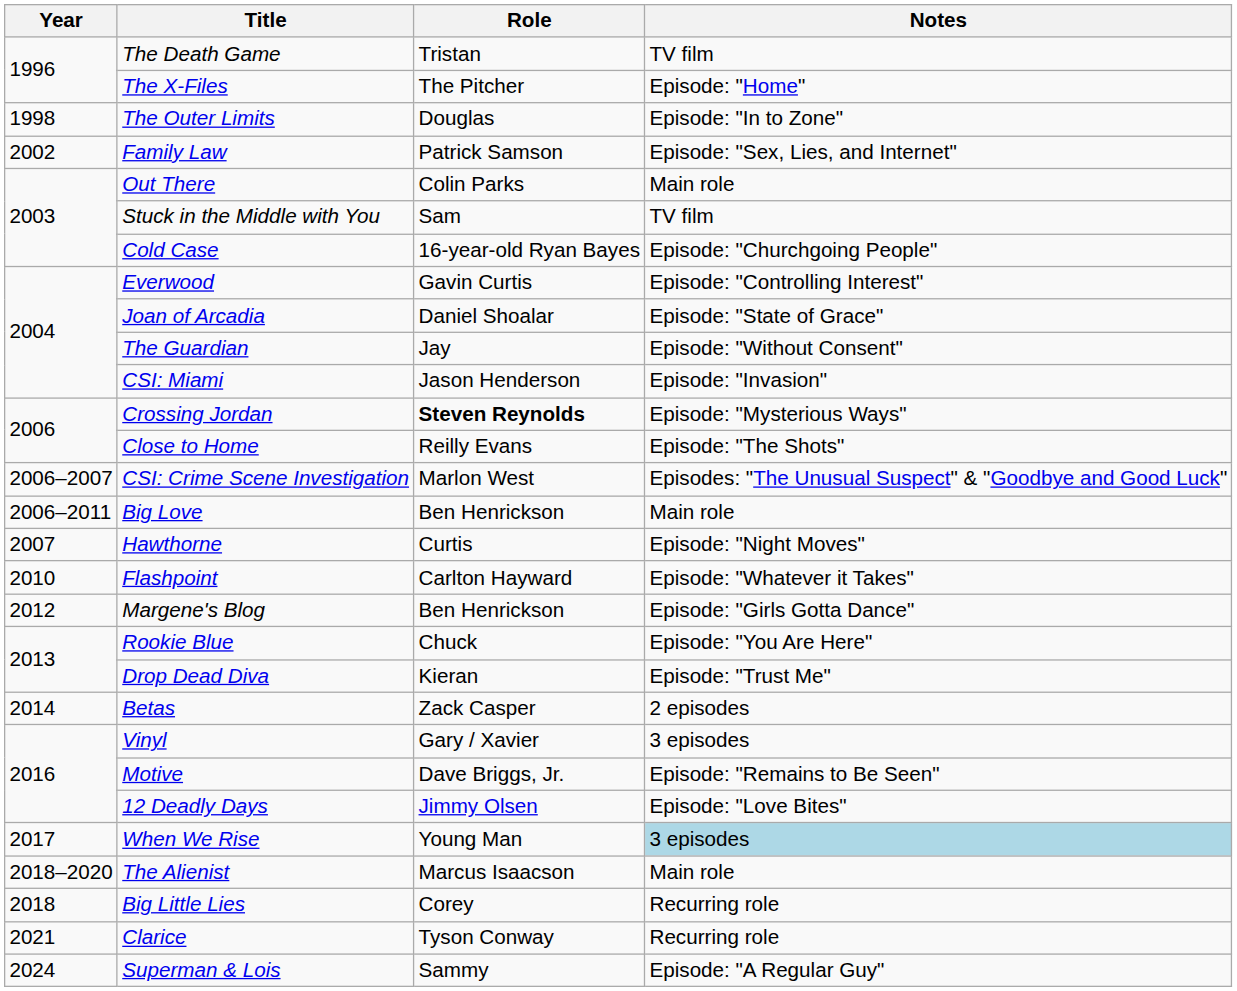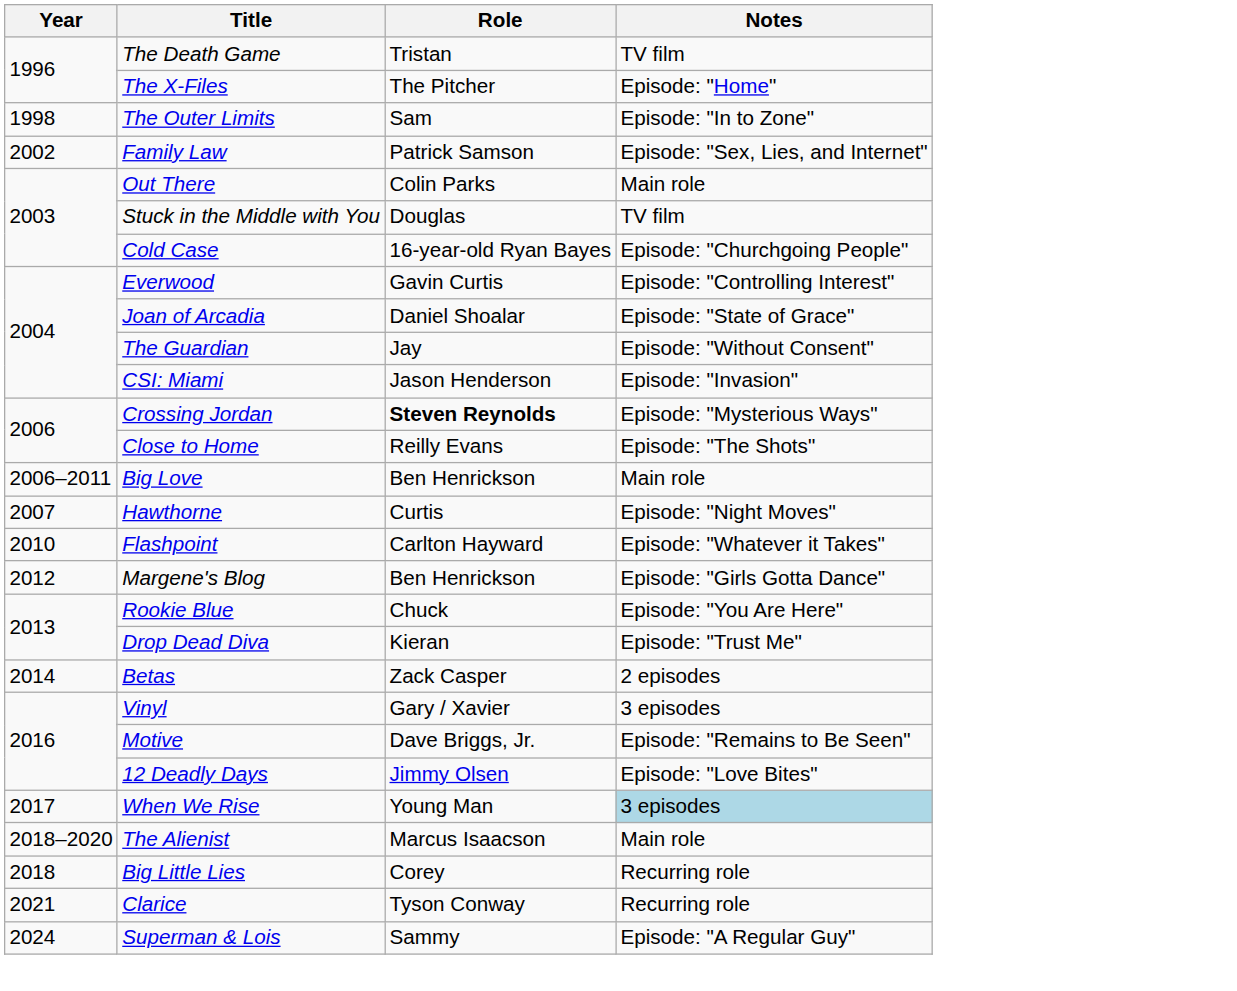The Outer Limits | Role: Douglas -> Sam
Stuck in the Middle with You | Role: Sam -> Douglas
- row: 2006–2007 | CSI: Crime Scene Investigation | Marlon West | Episodes: "The Unusual Suspect" & "Goodbye and Good Luck"
